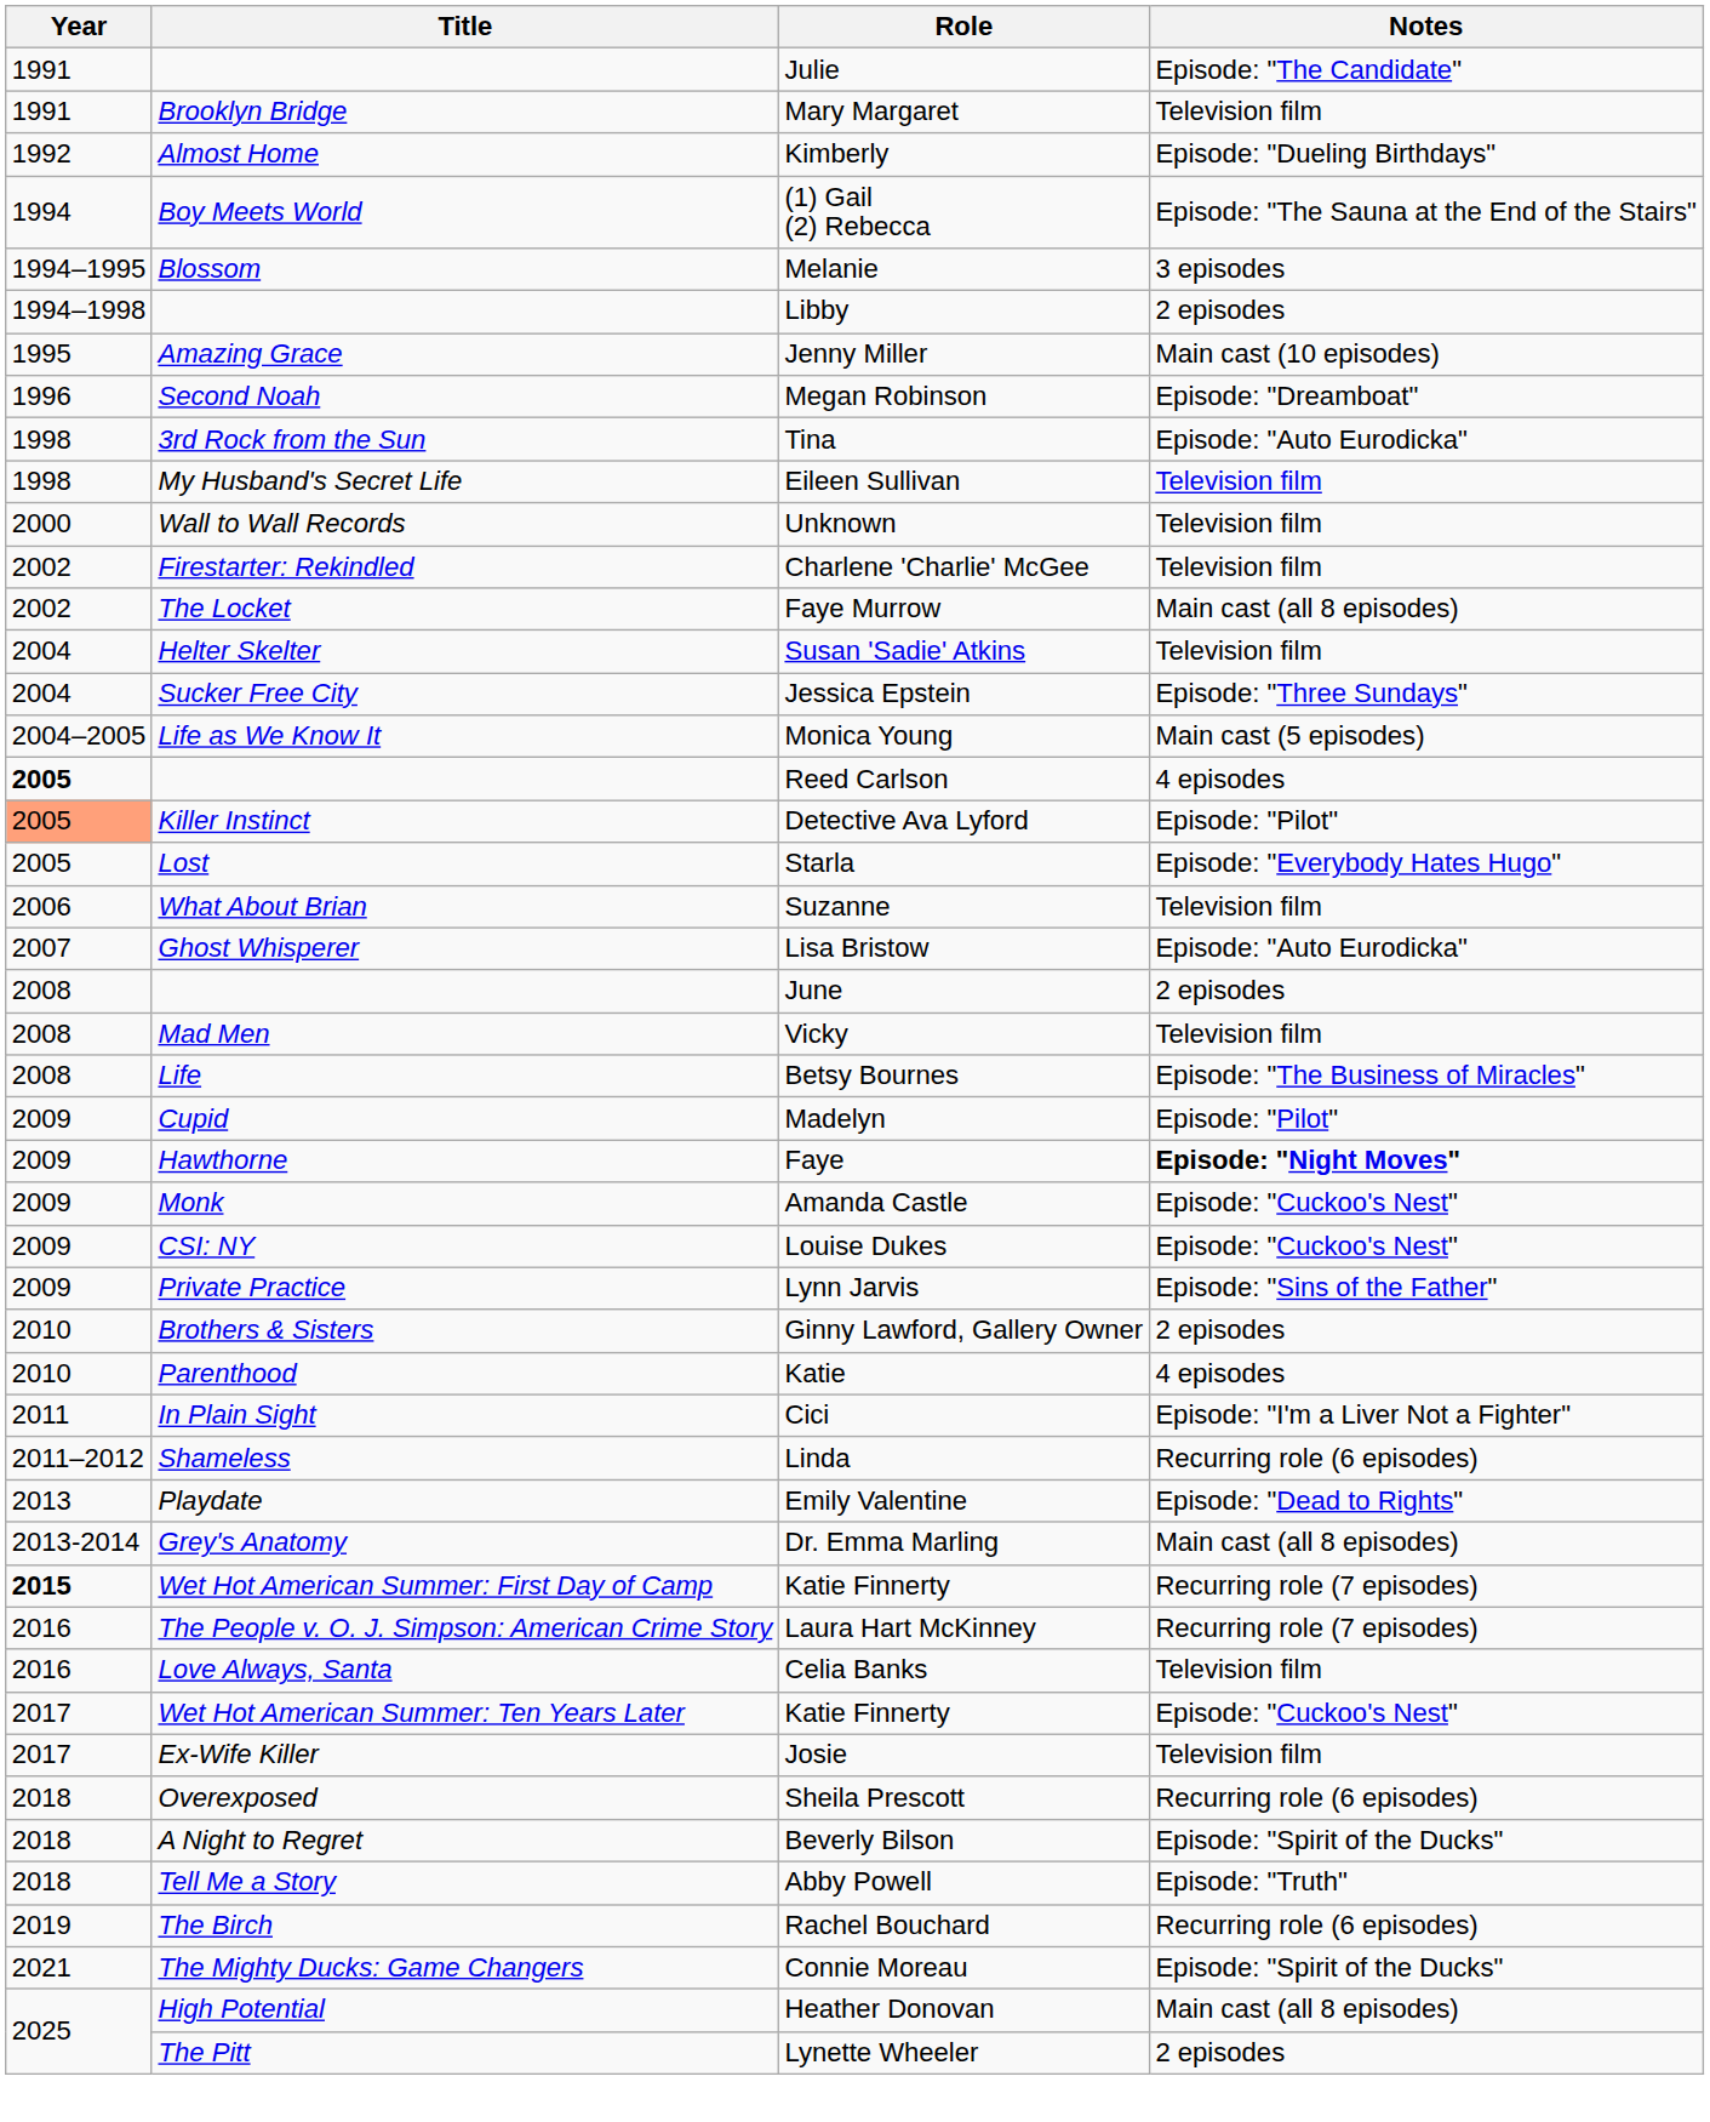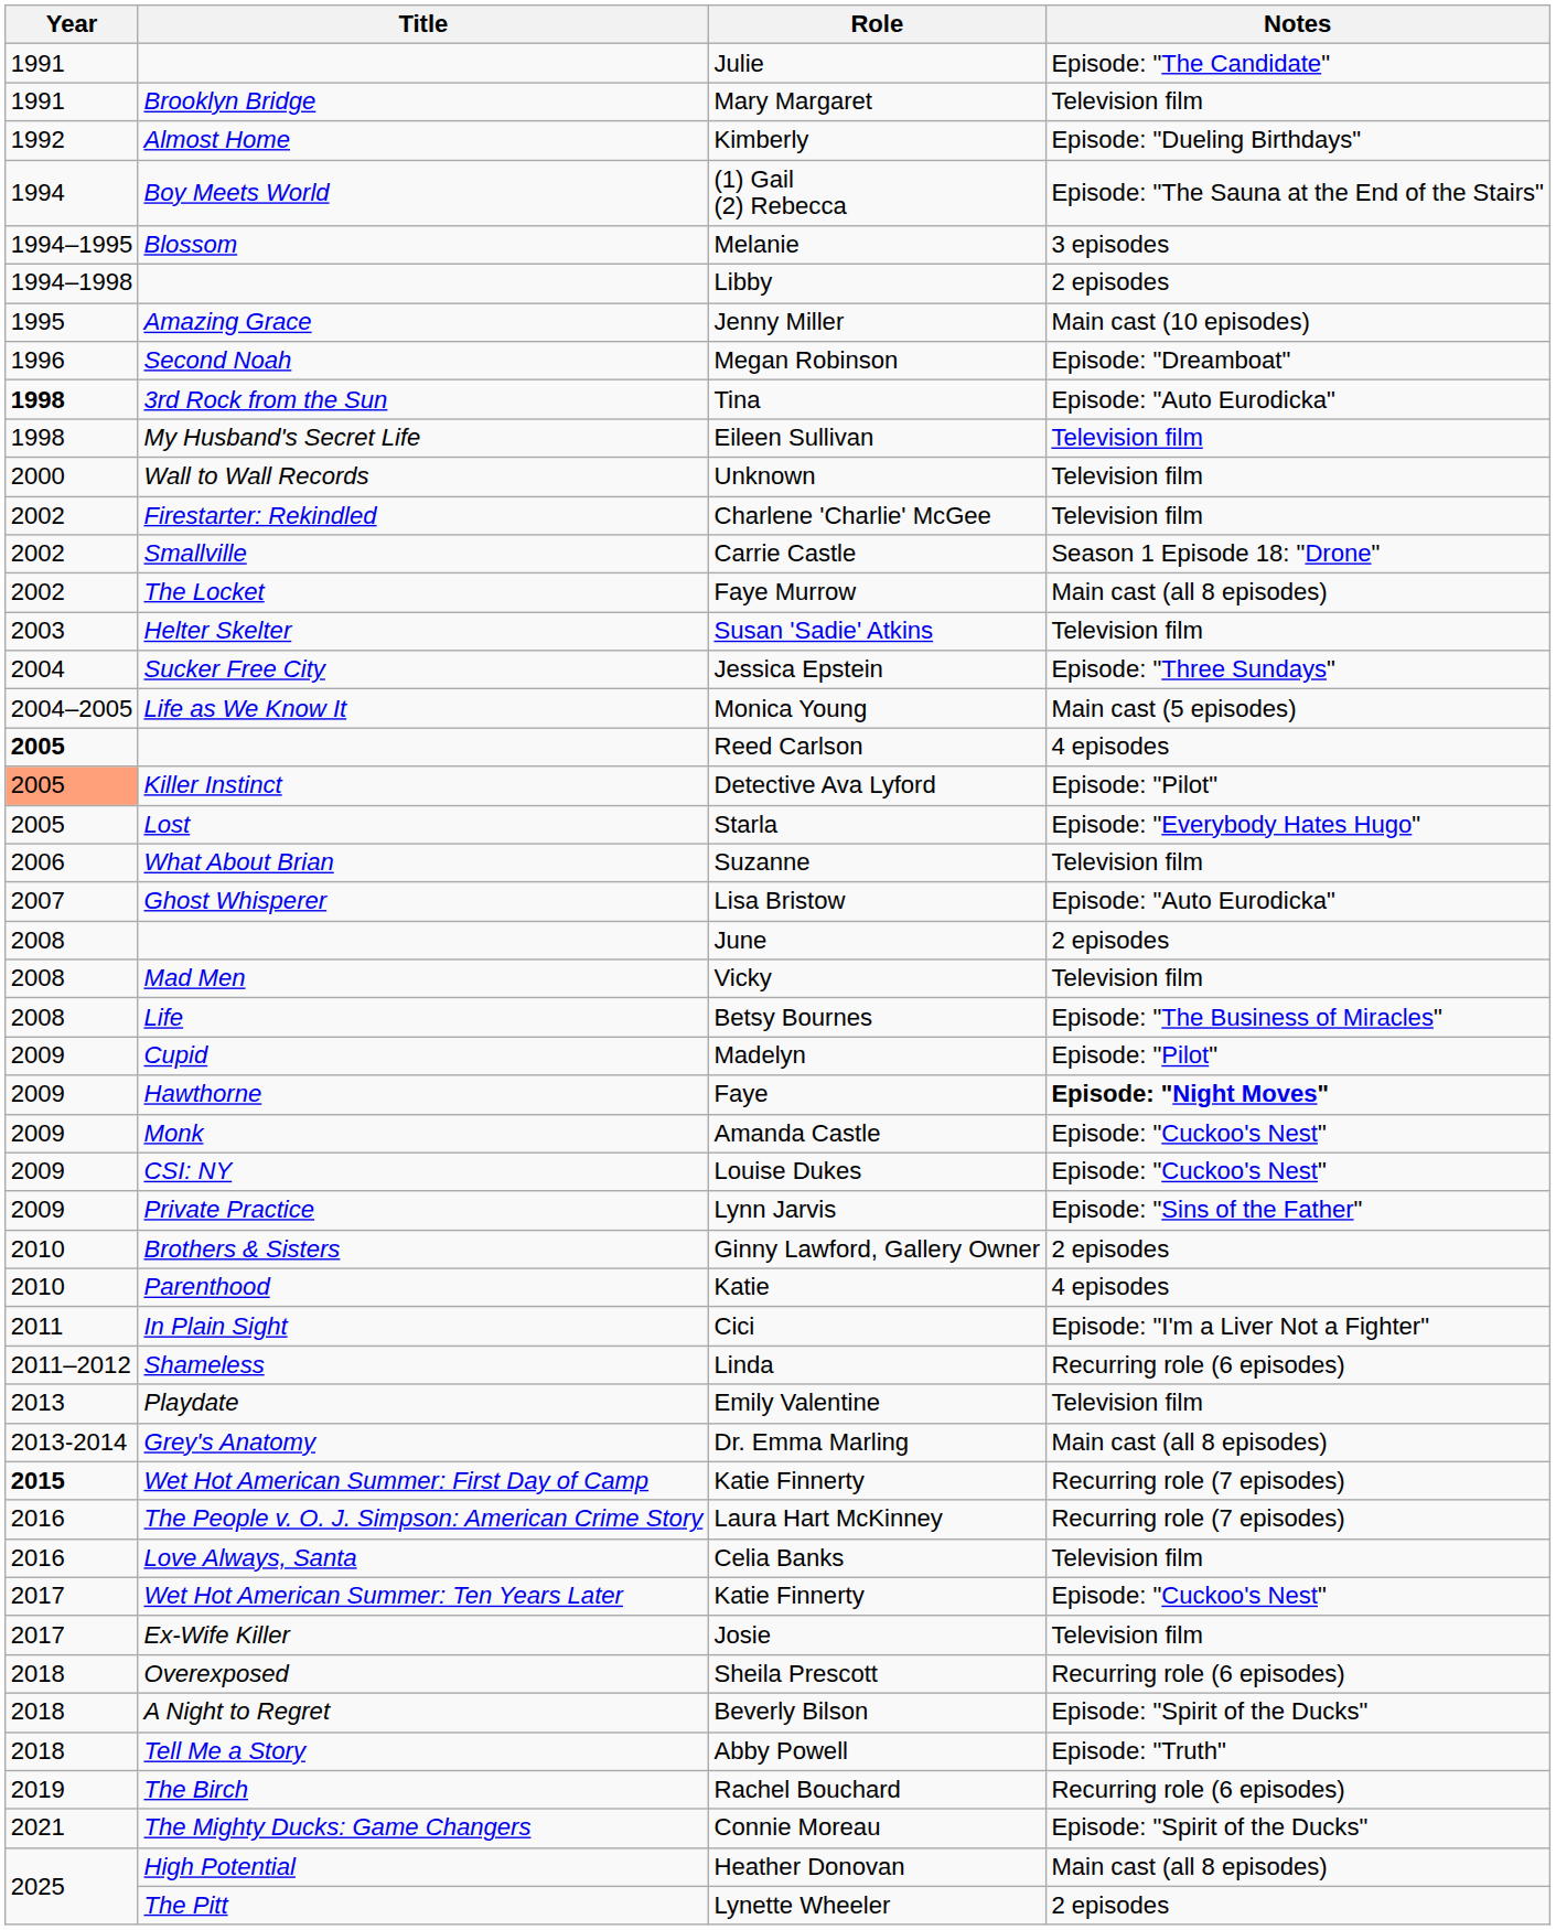Tina | Year: normal -> bold
+ row: 2002 | Smallville | Carrie Castle | Season 1 Episode 18: "Drone"
Susan 'Sadie' Atkins | Year: 2004 -> 2003
Emily Valentine | Notes: Episode: "Dead to Rights" -> Television film
